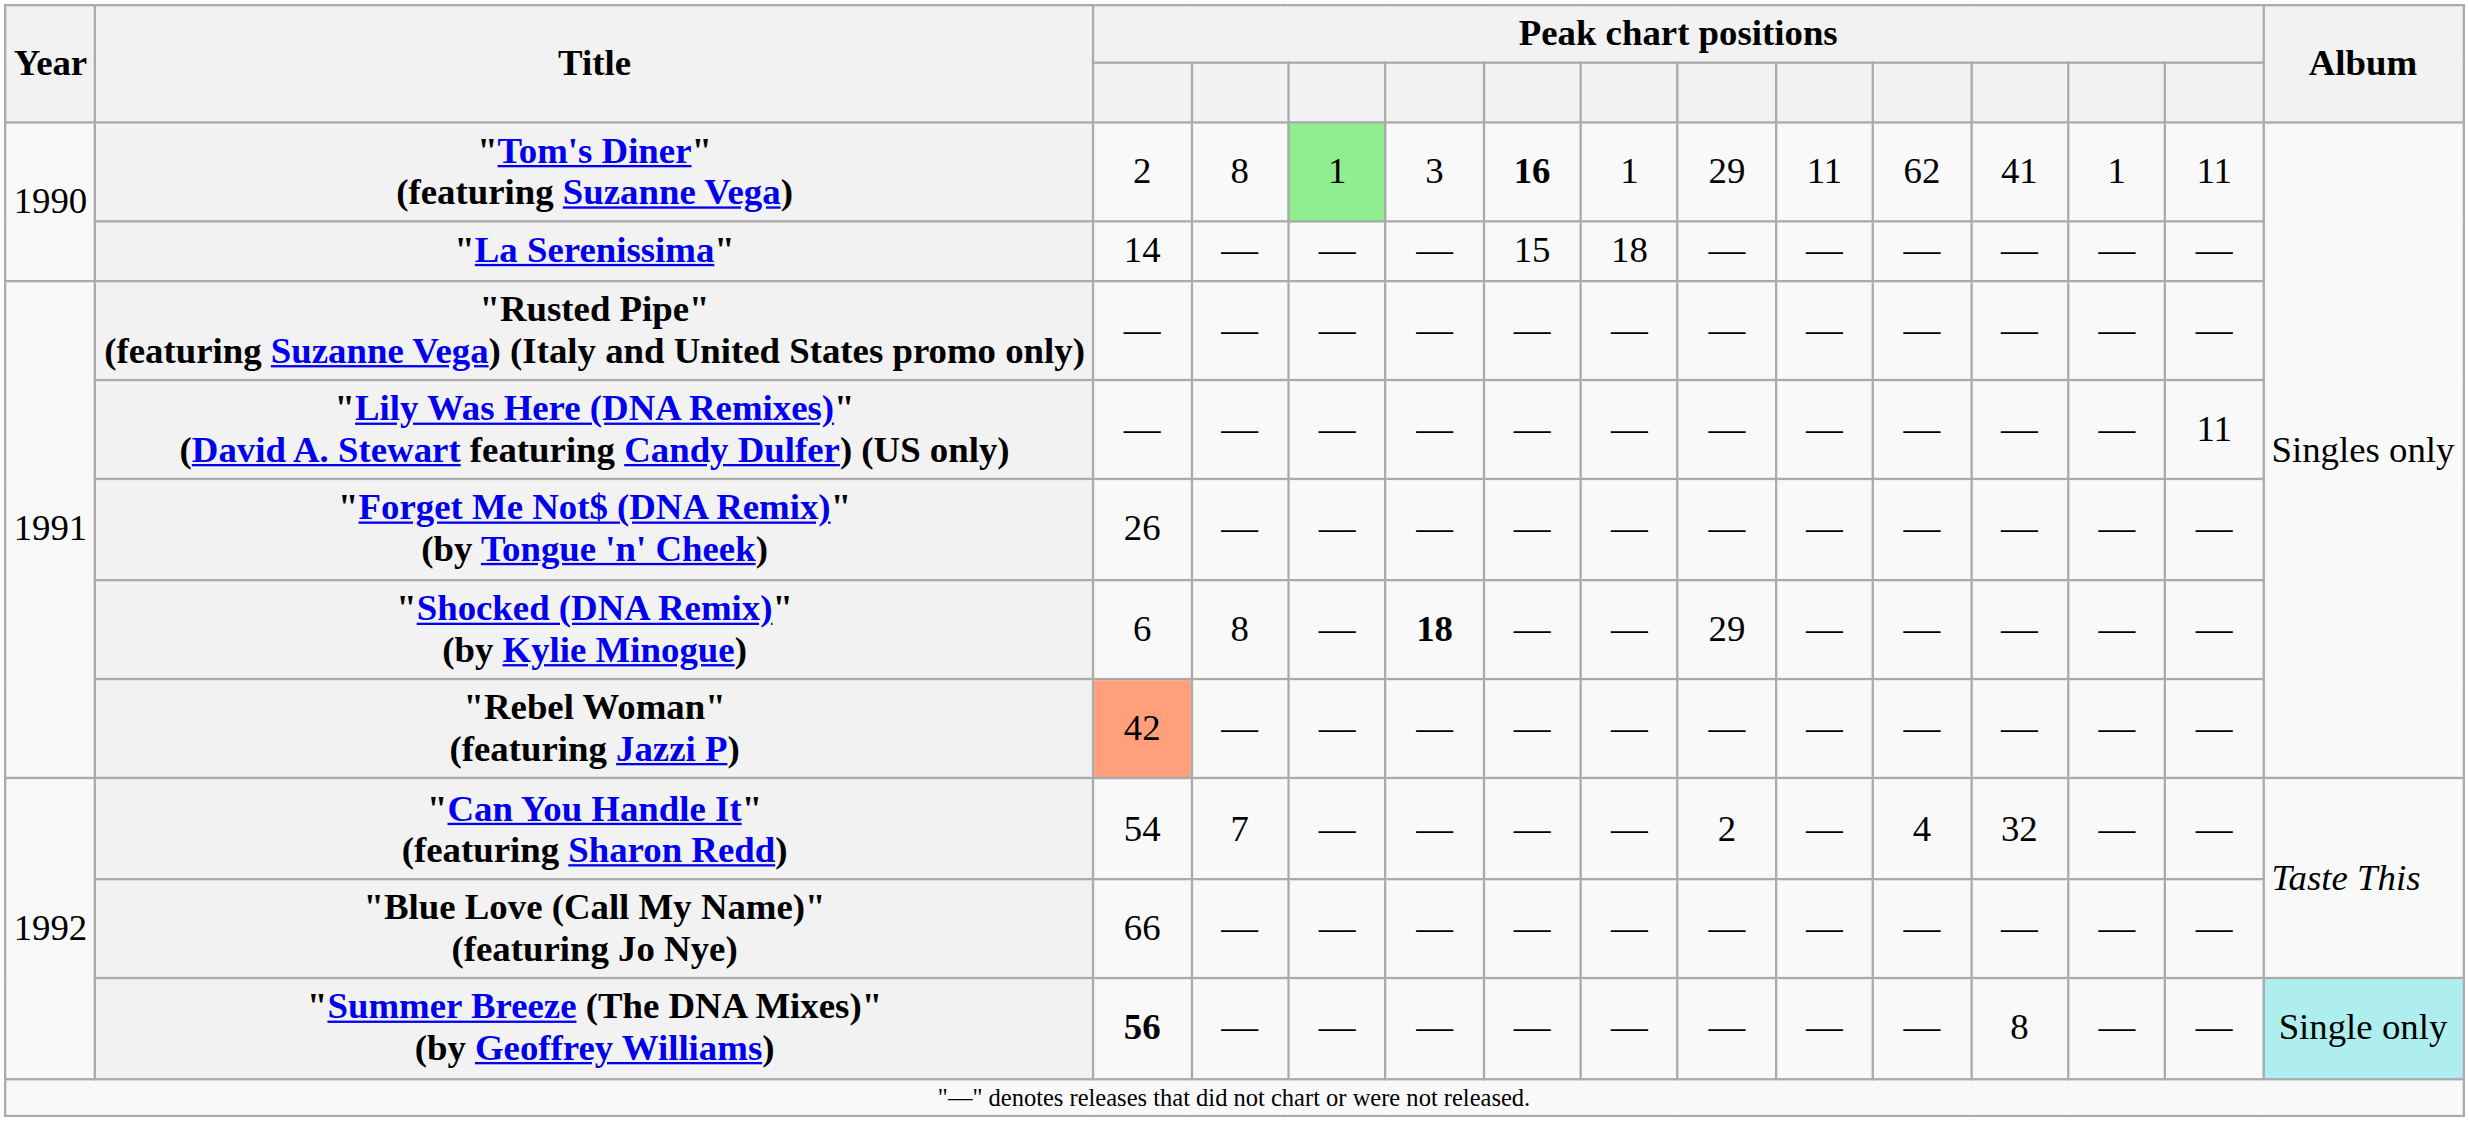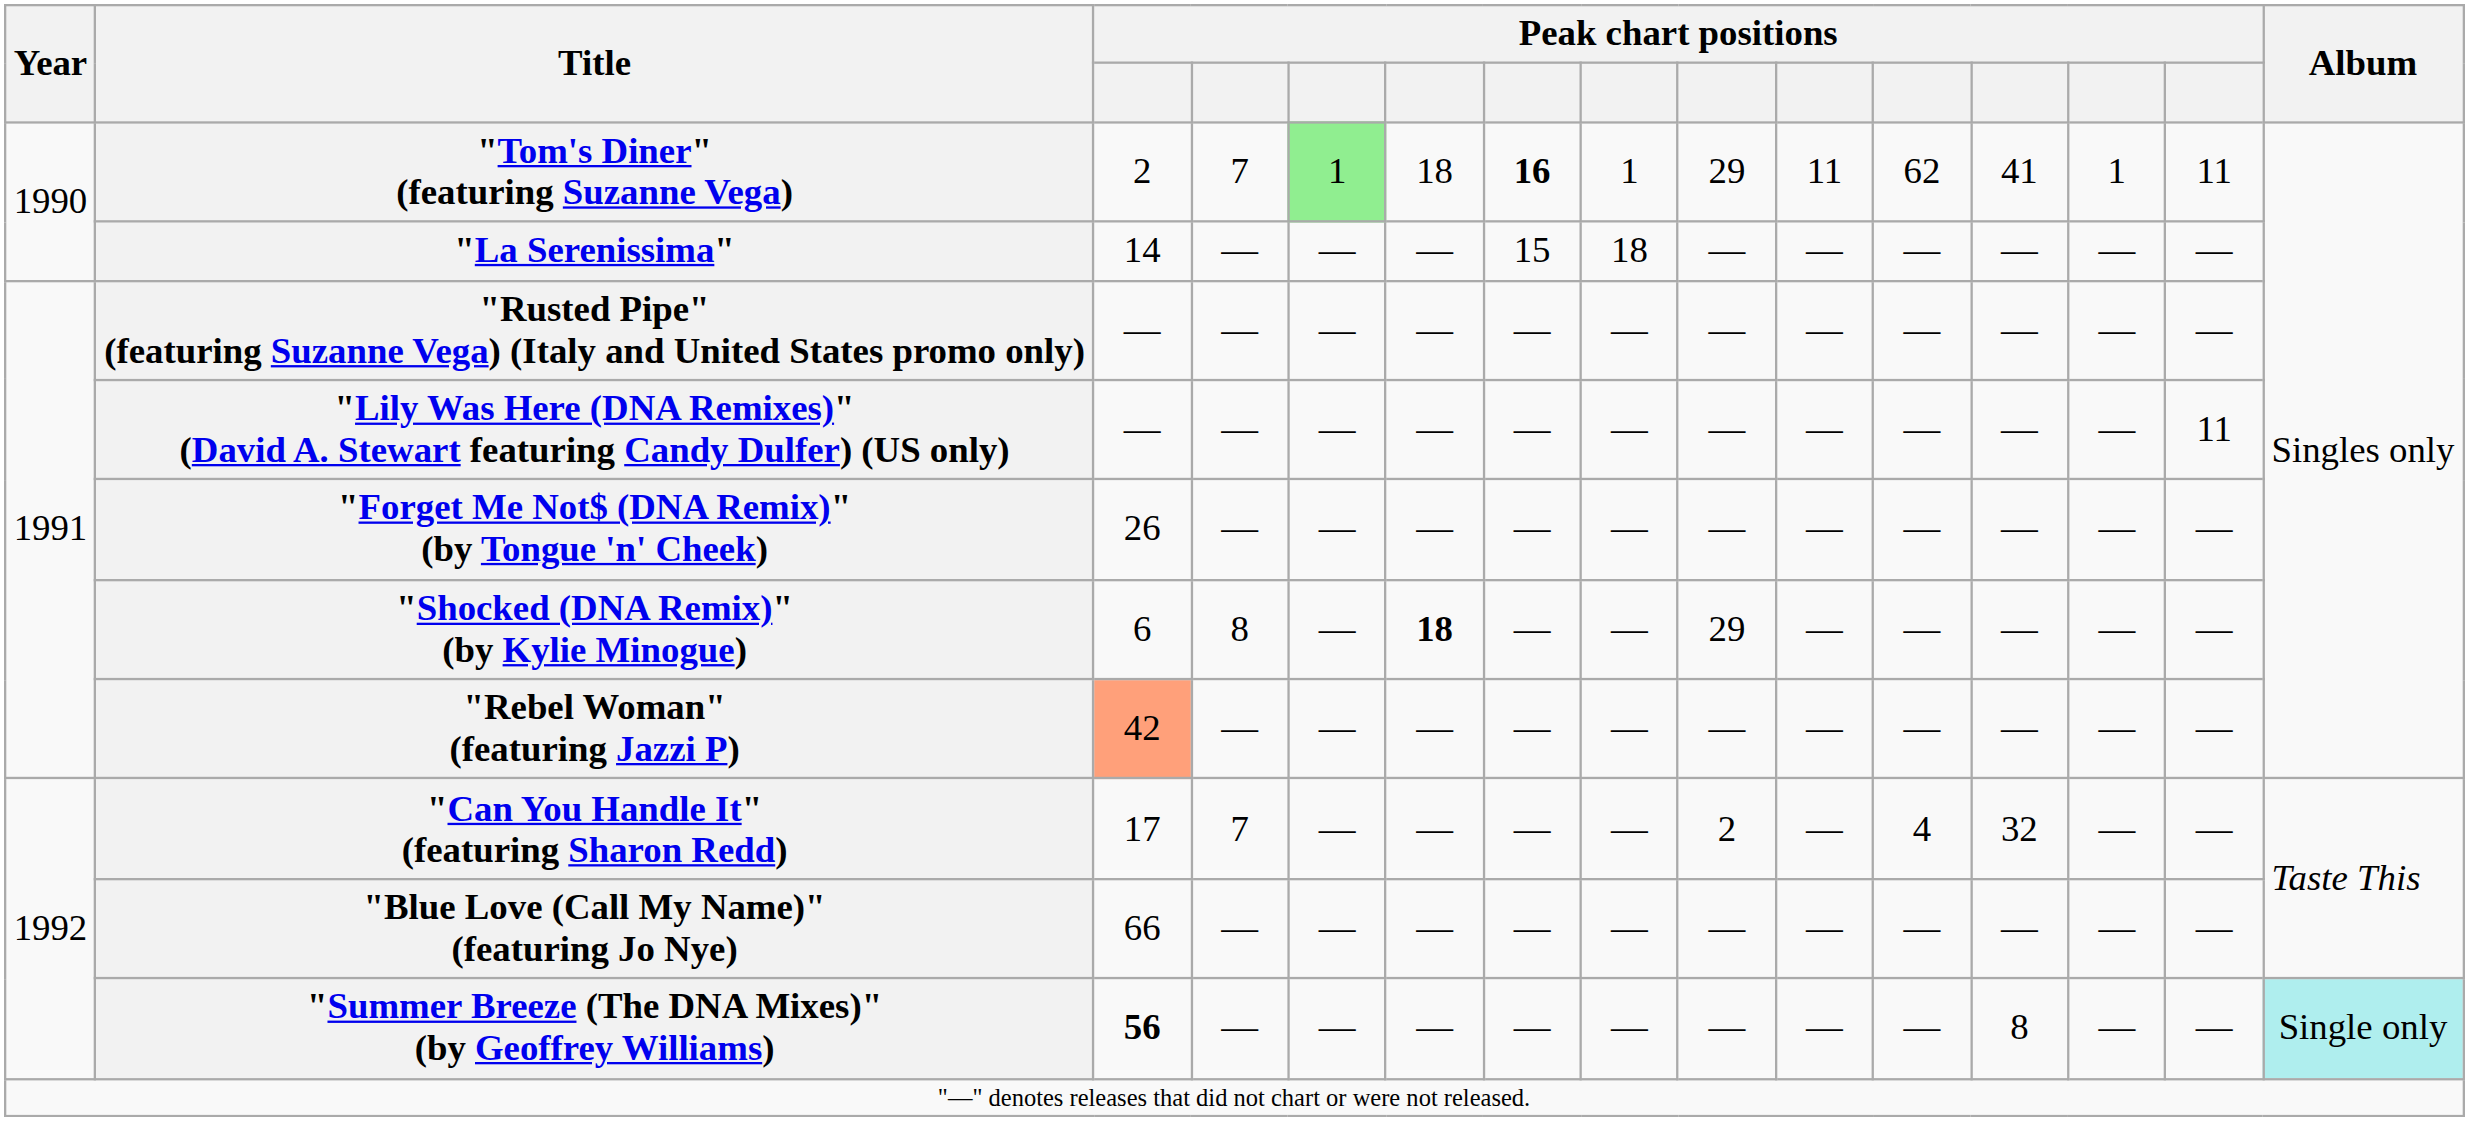"Tom's Diner" (featuring Suzanne Vega) | column 4: 8 -> 7
"Tom's Diner" (featuring Suzanne Vega) | column 6: 3 -> 18
"Can You Handle It" (featuring Sharon Redd) | column 3: 54 -> 17
